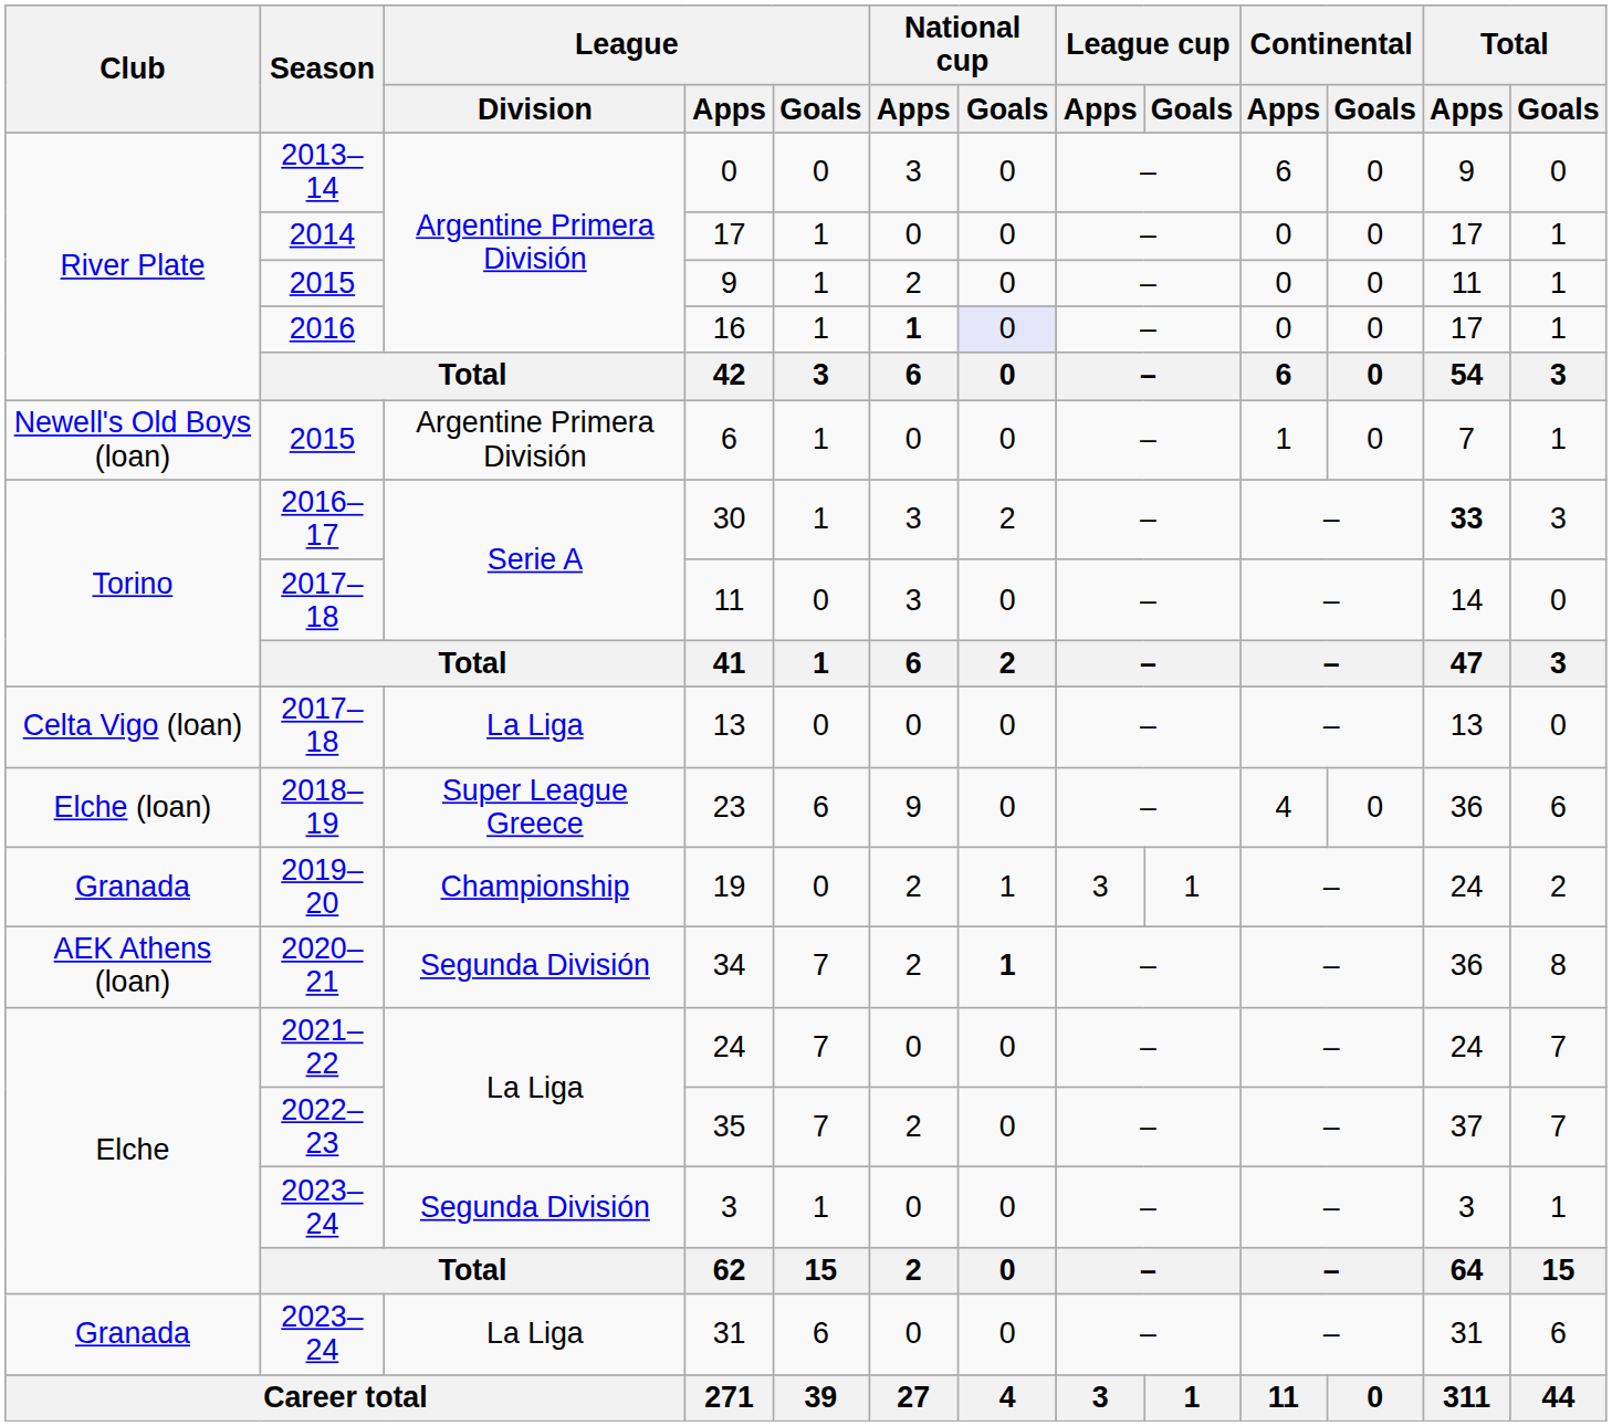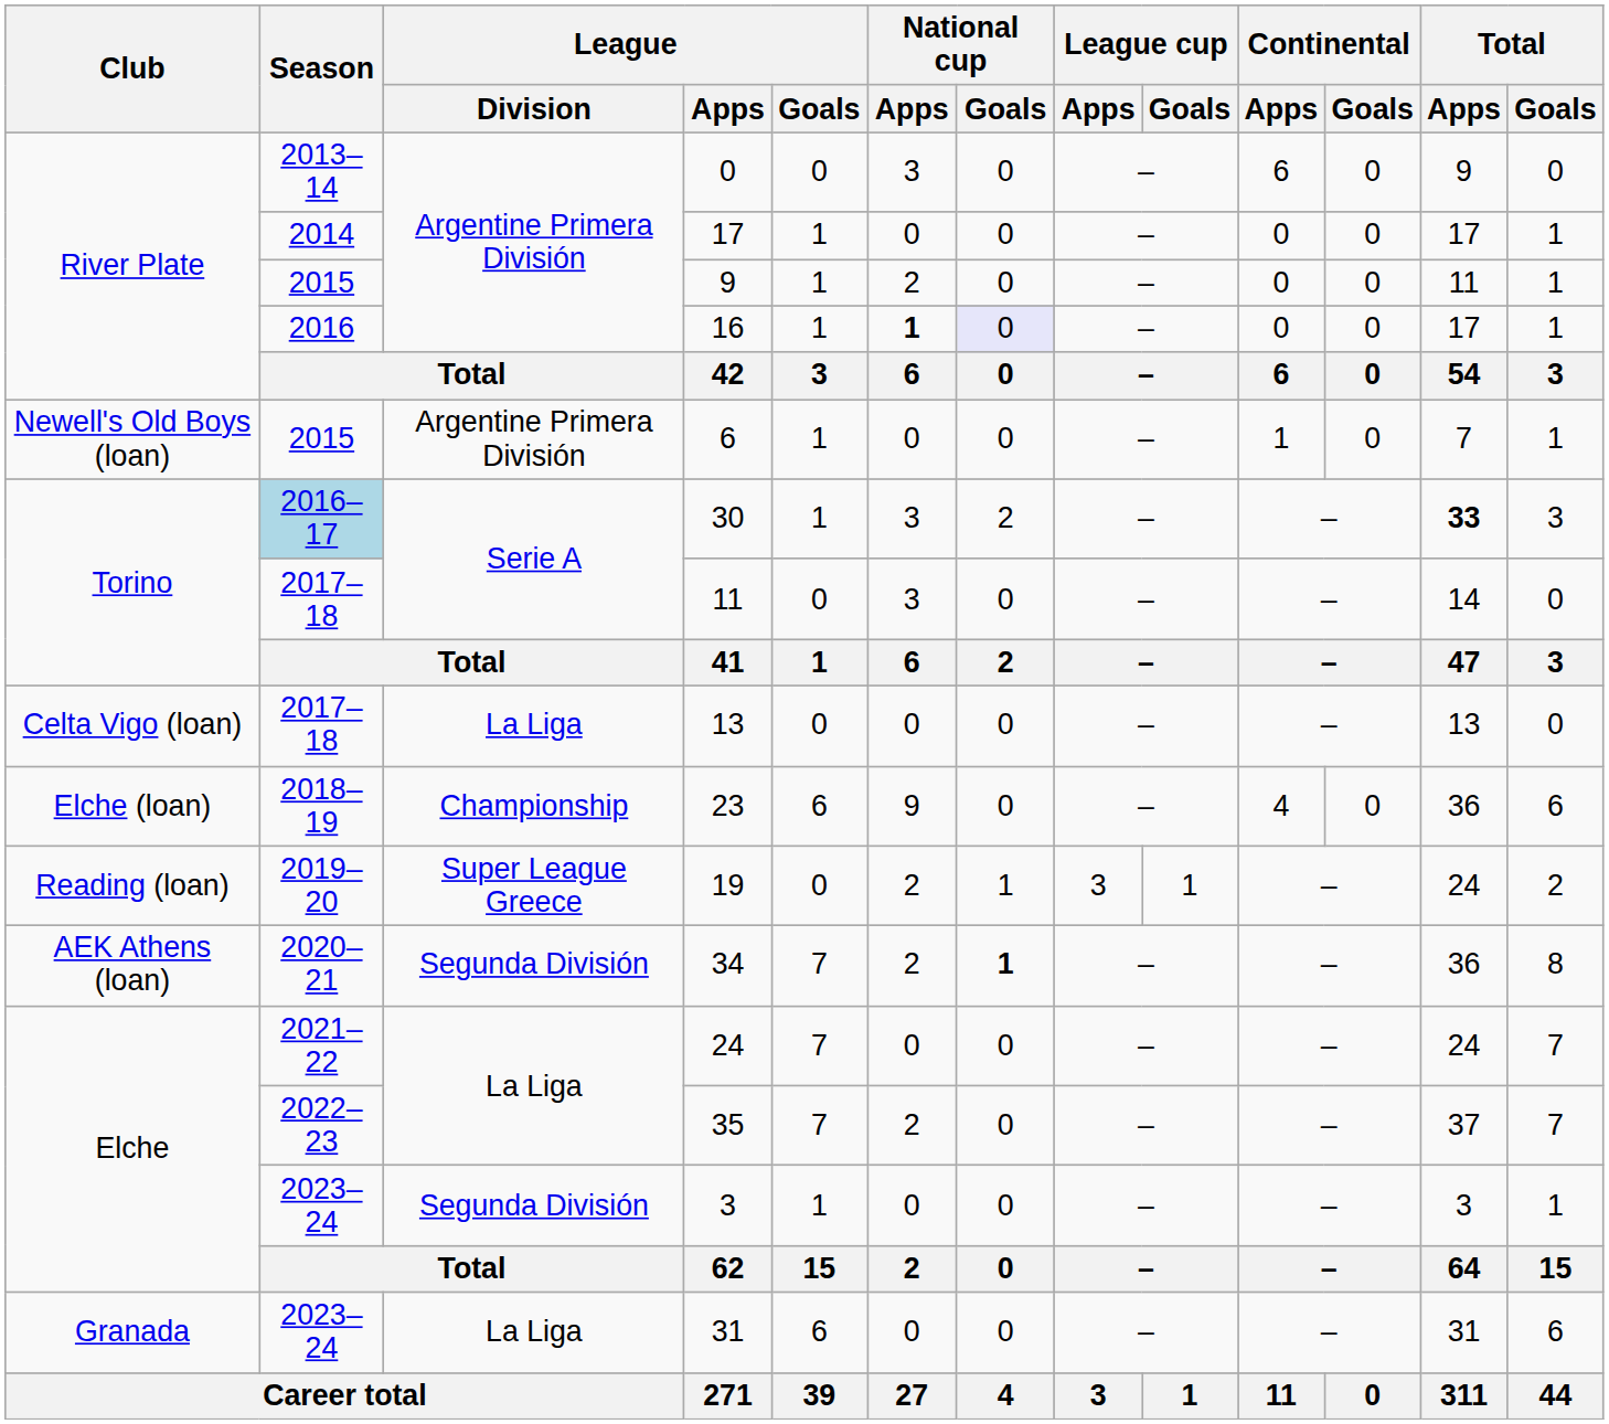30 | Season: no background -> lightblue background
23 | League / Division: Super League Greece -> Championship
19 | Club: Granada -> Reading (loan)
19 | League / Division: Championship -> Super League Greece
